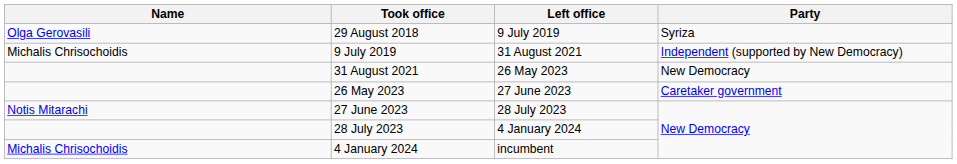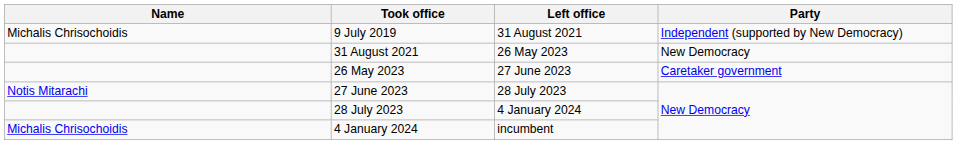- row: Olga Gerovasili | 29 August 2018 | 9 July 2019 | Syriza
